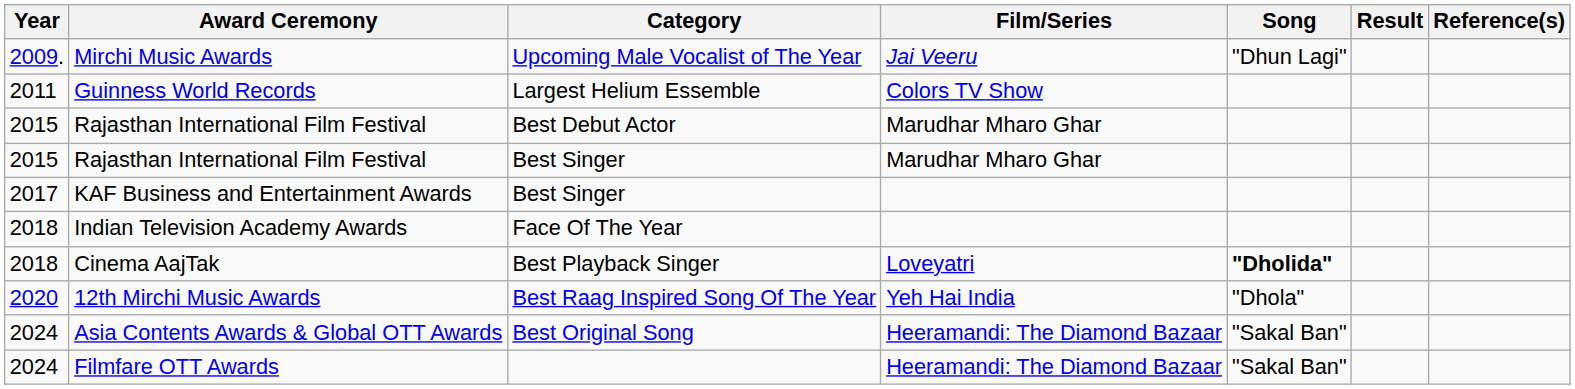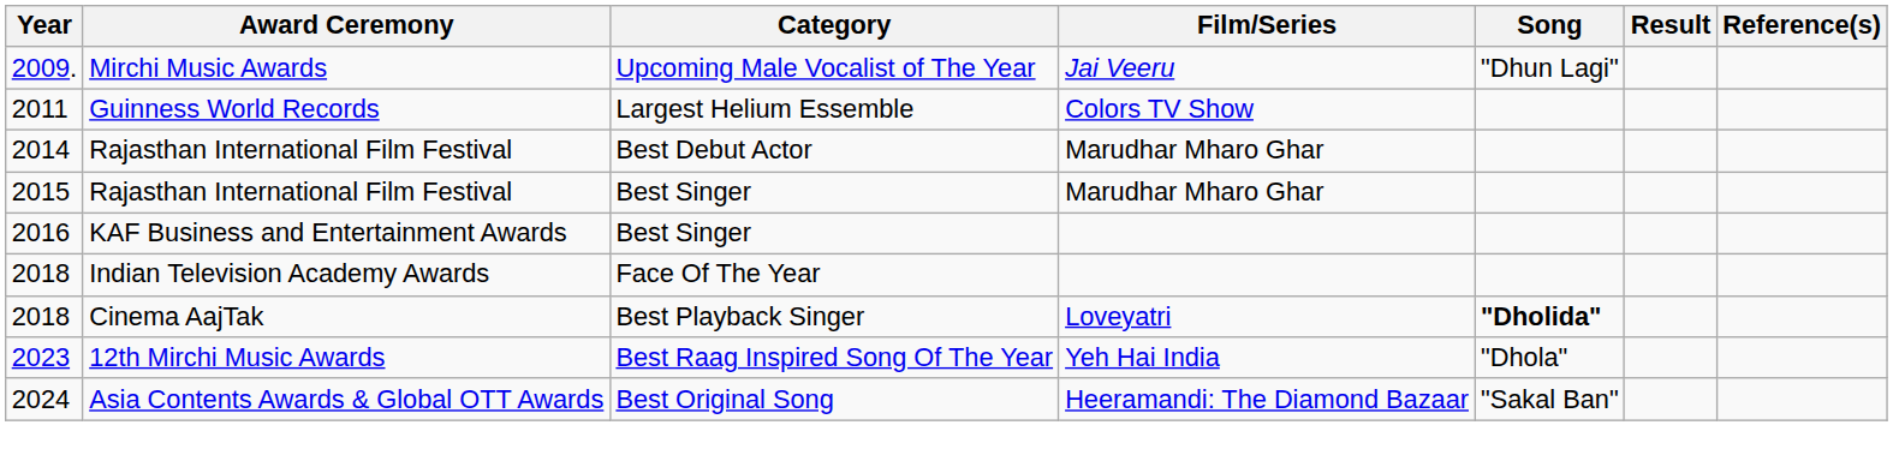Rajasthan International Film Festival / Best Debut Actor | Year: 2015 -> 2014
KAF Business and Entertainment Awards | Year: 2017 -> 2016
12th Mirchi Music Awards | Year: 2020 -> 2023
- row: 2024 | Filmfare OTT Awards | Heeramandi: The Diamond Bazaar | "Sakal Ban"
